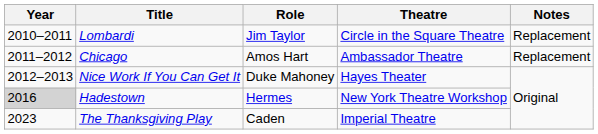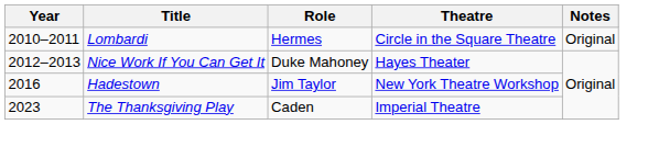Lombardi | Role: Jim Taylor -> Hermes
Lombardi | Notes: Replacement -> Original
- row: 2011–2012 | Chicago | Amos Hart | Ambassador Theatre | Replacement
Hadestown | Year: lightgrey background -> no background
Hadestown | Role: Hermes -> Jim Taylor
